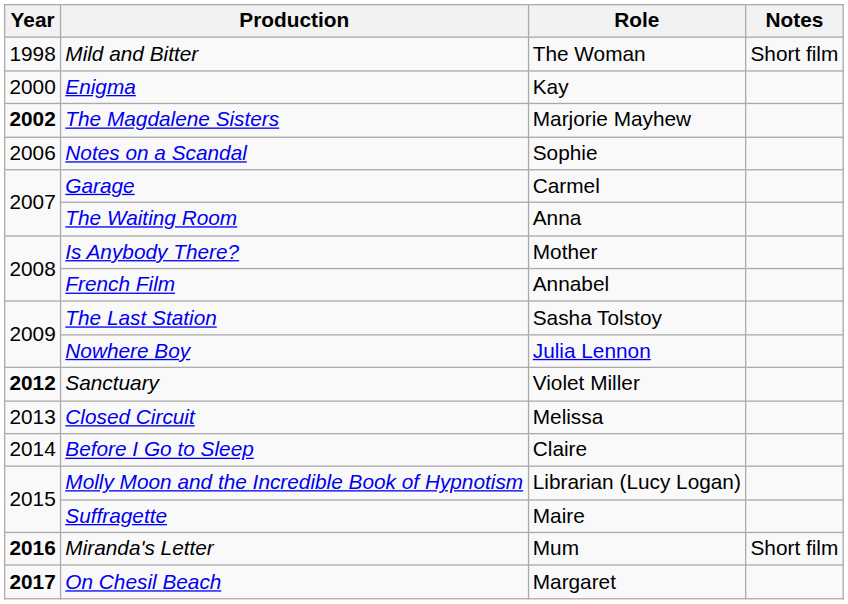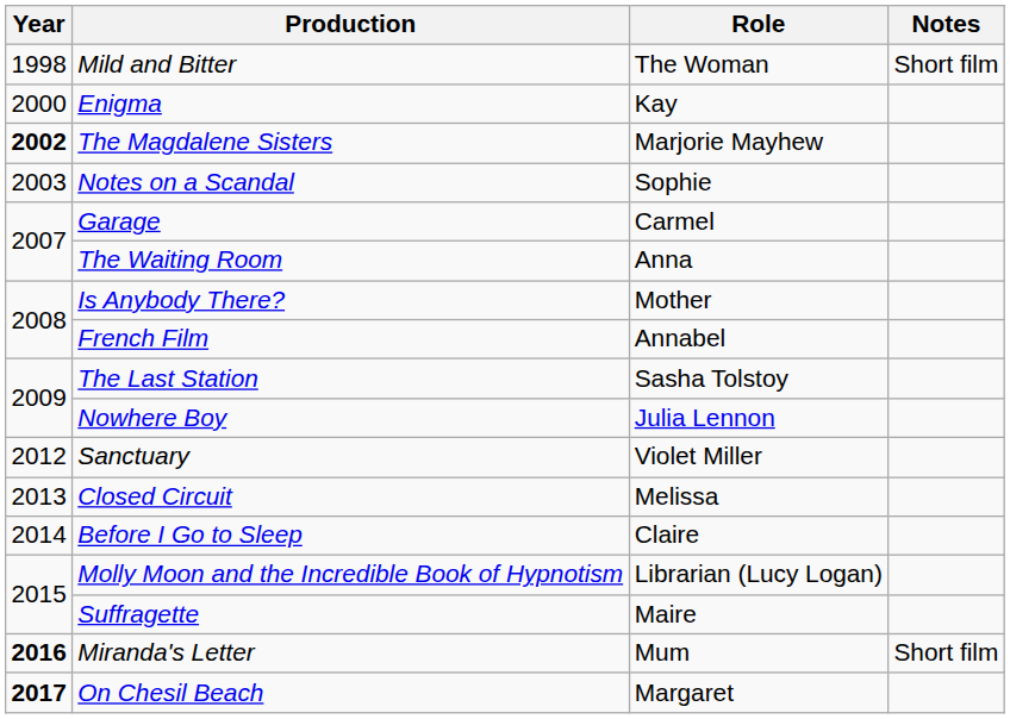Notes on a Scandal | Year: 2006 -> 2003
Sanctuary | Year: bold -> normal
